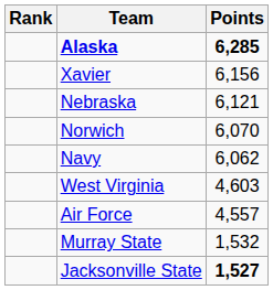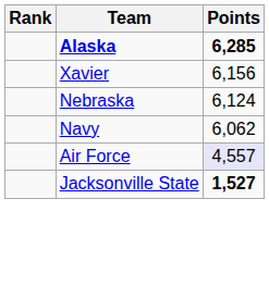Nebraska | Points: 6,121 -> 6,124
- row: Norwich | 6,070
- row: West Virginia | 4,603
Air Force | Points: no background -> lavender background
- row: Murray State | 1,532
